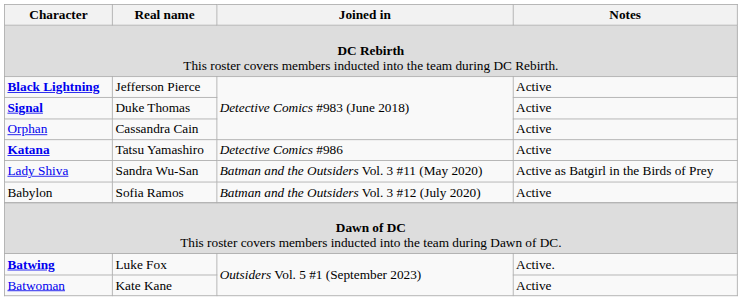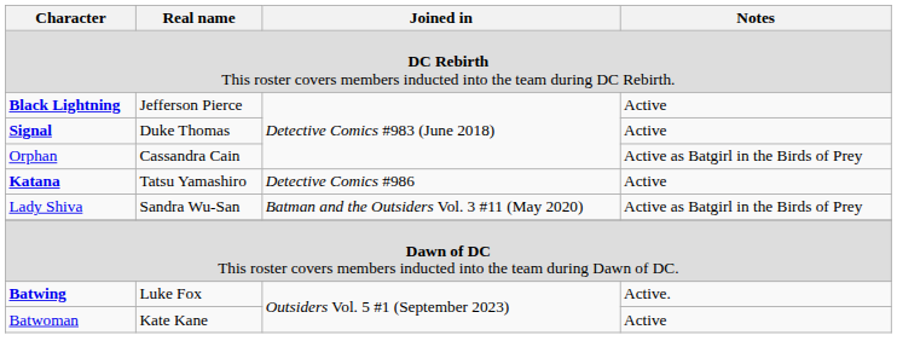Orphan | Notes: Active -> Active as Batgirl in the Birds of Prey
- row: Babylon | Sofia Ramos | Batman and the Outsiders Vol. 3 #12 (July 2020) | Active
